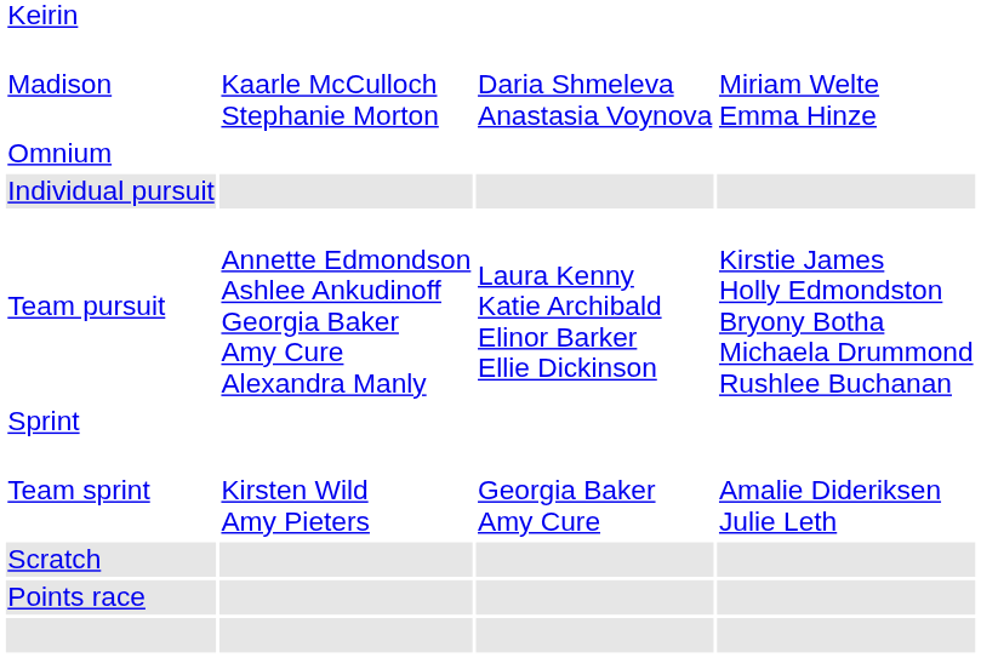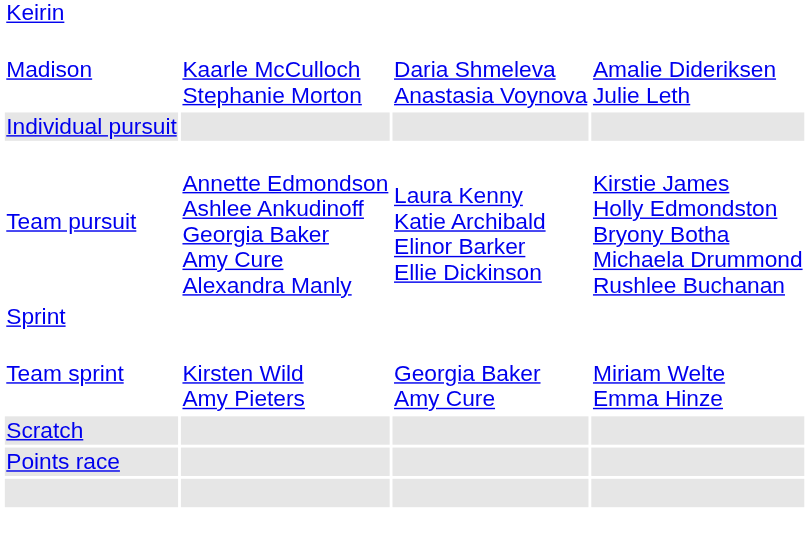Madison | column 4: Miriam Welte Emma Hinze -> Amalie Dideriksen Julie Leth
- row: Omnium
Team sprint | column 4: Amalie Dideriksen Julie Leth -> Miriam Welte Emma Hinze
